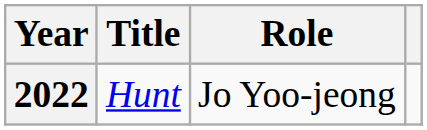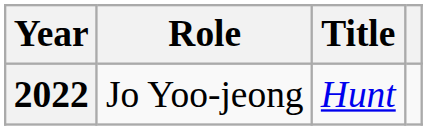columns swapped: Title <-> Role
